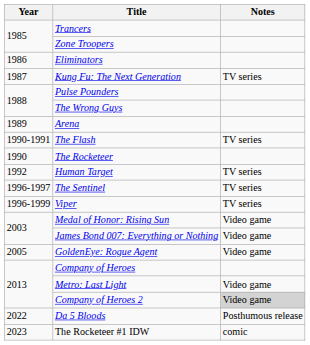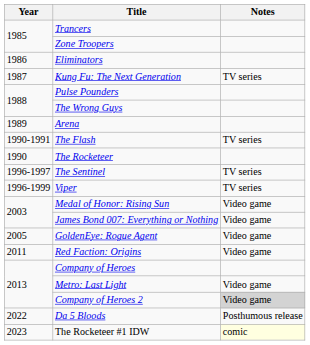- row: 1992 | Human Target | TV series
+ row: 2011 | Red Faction: Origins | Video game
The Rocketeer #1 IDW | Notes: no background -> lightyellow background
